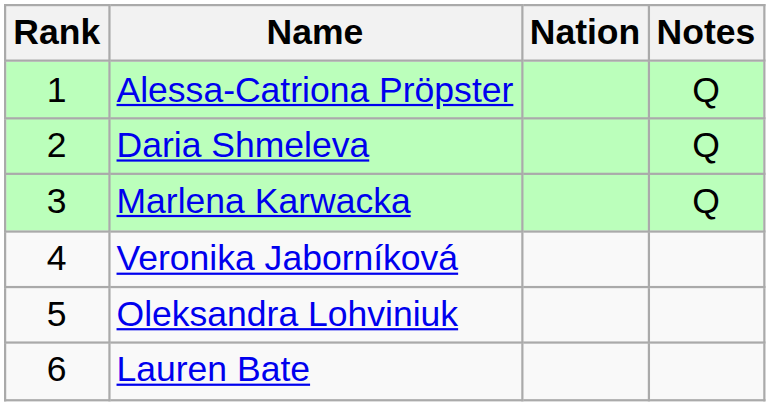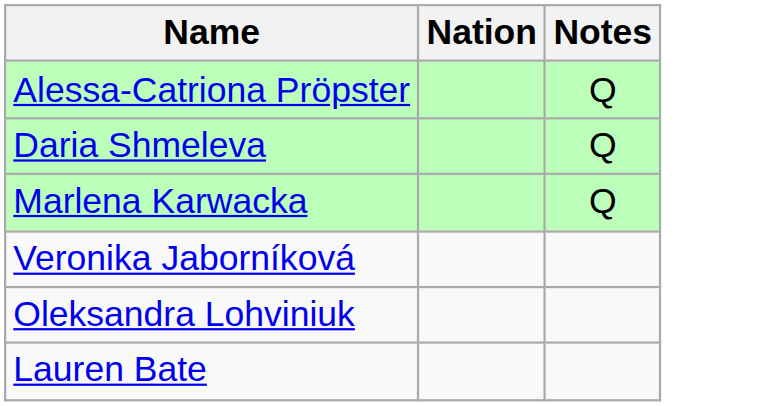- column: Rank | 1 | 2 | 3 | 4 | 5 | 6
